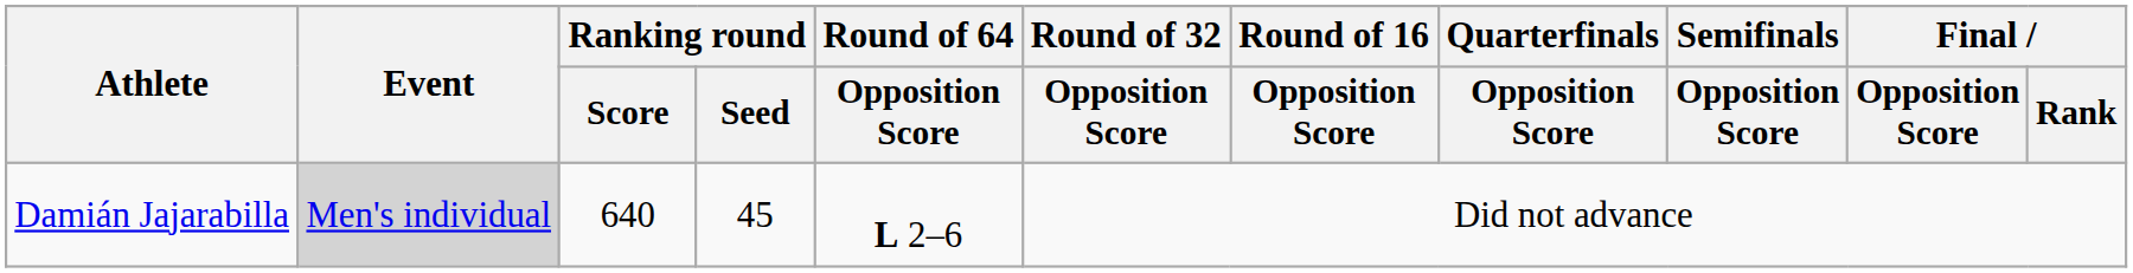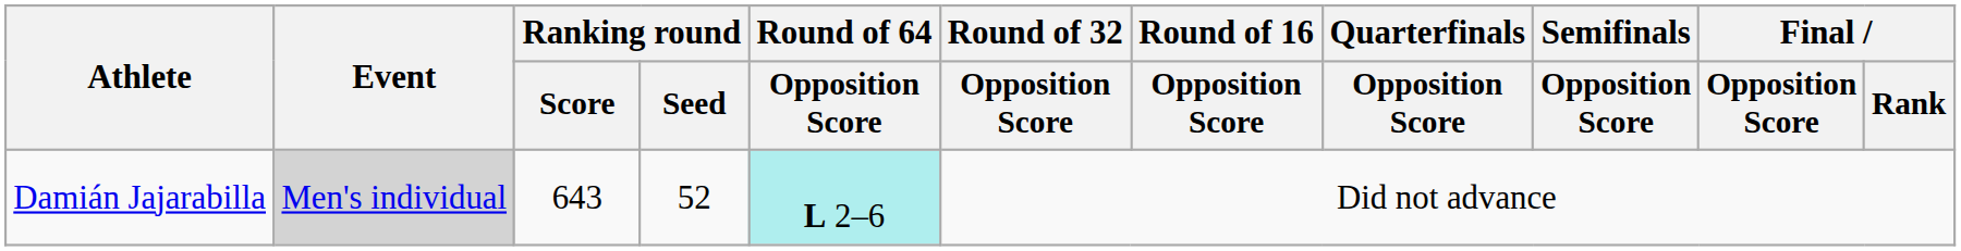Damián Jajarabilla | Ranking round / Score: 640 -> 643
Damián Jajarabilla | Ranking round / Seed: 45 -> 52
Damián Jajarabilla | Round of 64 / Opposition Score: no background -> paleturquoise background
